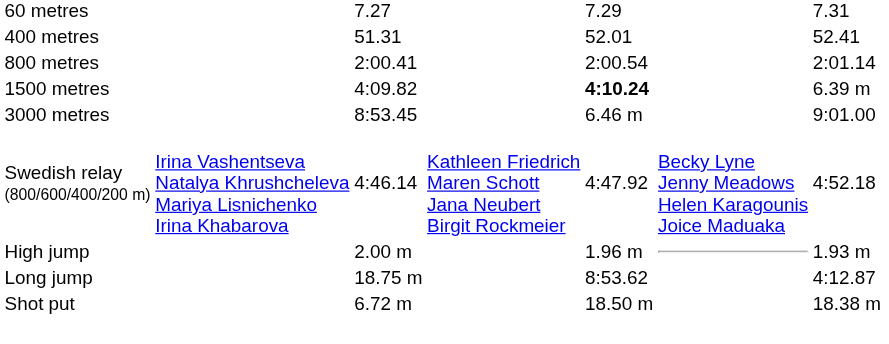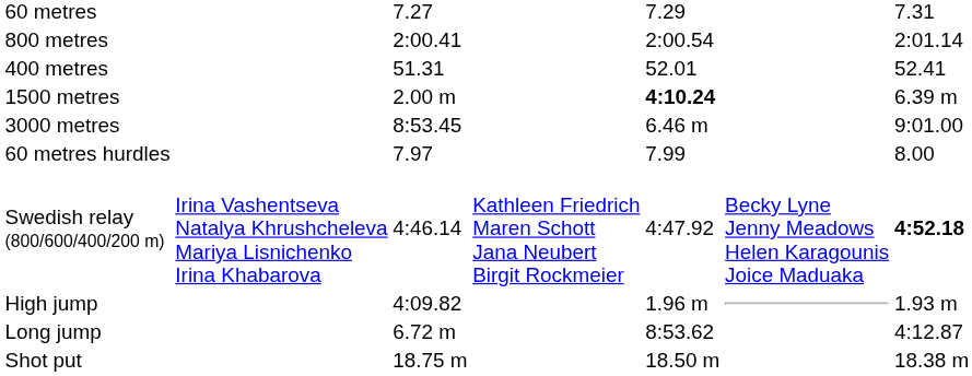rows swapped: 400 metres <-> 800 metres
1500 metres | column 3: 4:09.82 -> 2.00 m
+ row: 60 metres hurdles | 7.97 | 7.99 | 8.00
Swedish relay (800/600/400/200 m) | column 7: normal -> bold
High jump | column 3: 2.00 m -> 4:09.82
Long jump | column 3: 18.75 m -> 6.72 m
Shot put | column 3: 6.72 m -> 18.75 m
